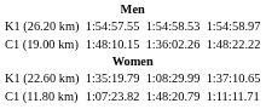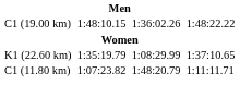- row: K1 (26.20 km) | 1:54:57.55 | 1:54:58.53 | 1:54:58.97
